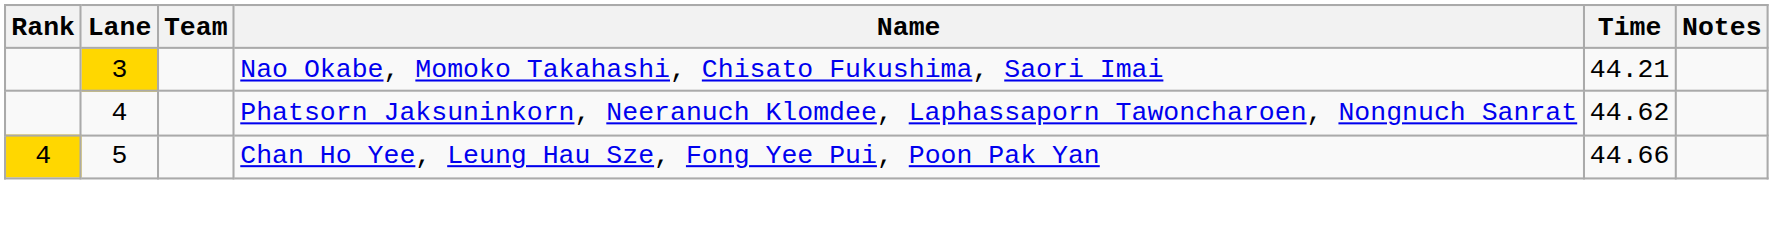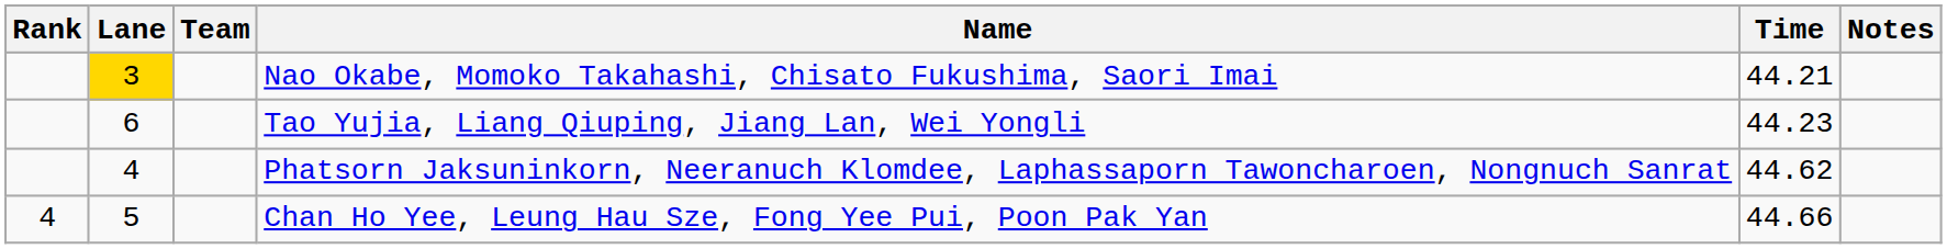+ row: 6 | Tao Yujia, Liang Qiuping, Jiang Lan, Wei Yongli | 44.23
Chan Ho Yee, Leung Hau Sze, Fong Yee Pui, Poon Pak Yan | Rank: gold background -> no background
